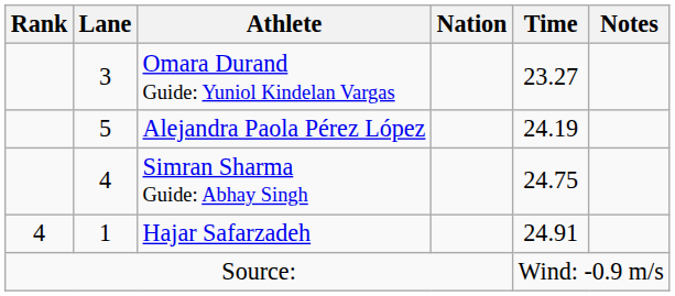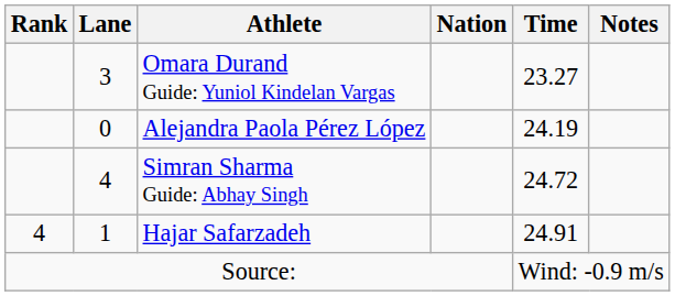Alejandra Paola Pérez López | Lane: 5 -> 0
Simran Sharma Guide: Abhay Singh | Time: 24.75 -> 24.72
